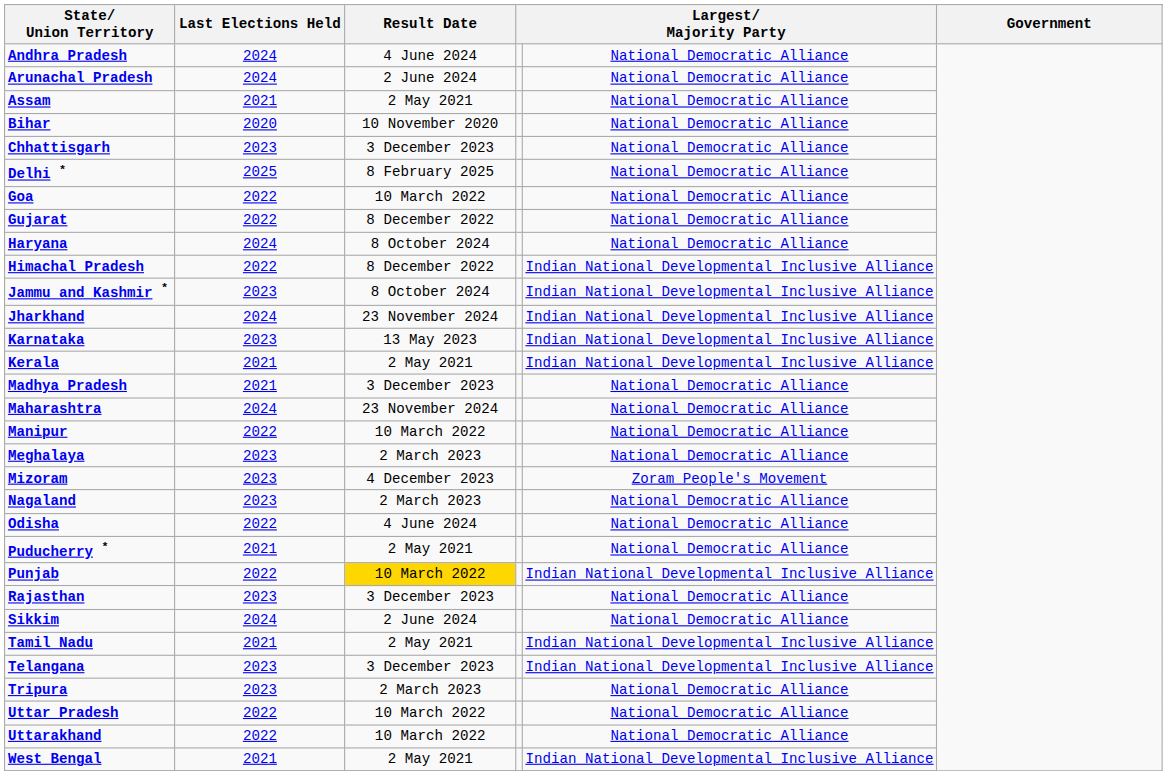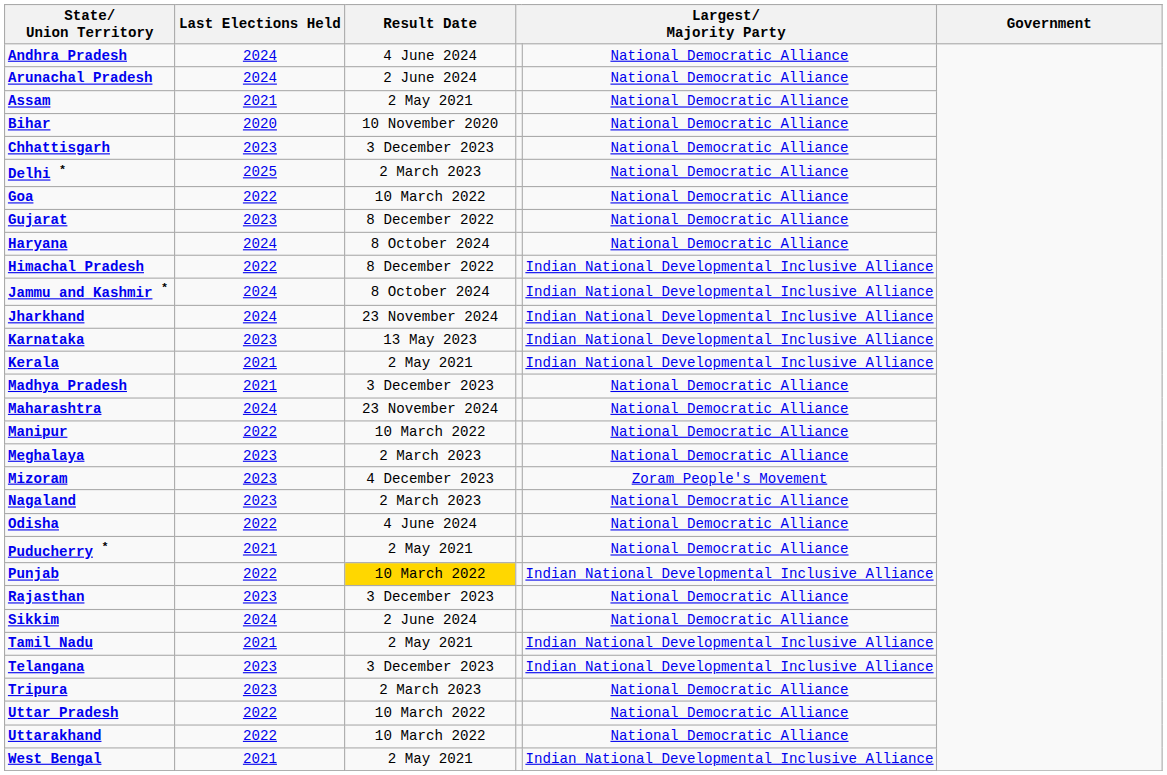Delhi * | Result Date: 8 February 2025 -> 2 March 2023
Gujarat | Last Elections Held: 2022 -> 2023
Jammu and Kashmir * | Last Elections Held: 2023 -> 2024
